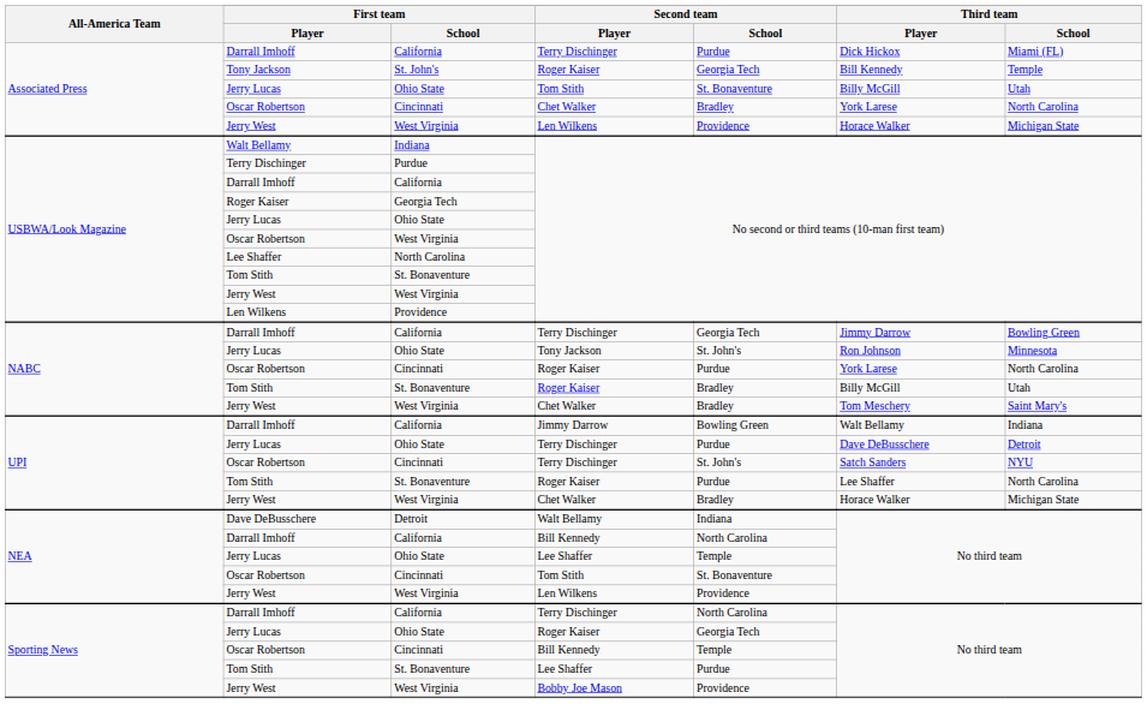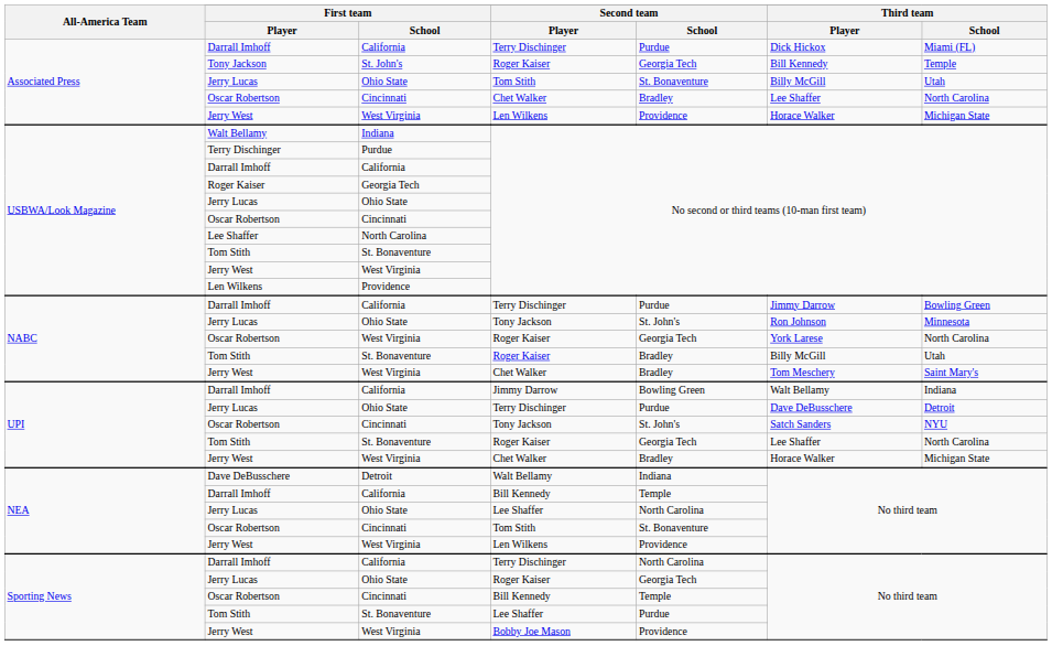Associated Press / Oscar Robertson | Third team / Player: York Larese -> Lee Shaffer
USBWA/Look Magazine / Oscar Robertson | First team / School: West Virginia -> Cincinnati
NABC / Darrall Imhoff | Second team / School: Georgia Tech -> Purdue
NABC / Oscar Robertson | First team / School: Cincinnati -> West Virginia
NABC / Oscar Robertson | Second team / School: Purdue -> Georgia Tech
UPI / Oscar Robertson | Second team / Player: Terry Dischinger -> Tony Jackson
UPI / Tom Stith | Second team / School: Purdue -> Georgia Tech
NEA / Darrall Imhoff | Second team / School: North Carolina -> Temple
NEA / Jerry Lucas | Second team / School: Temple -> North Carolina
